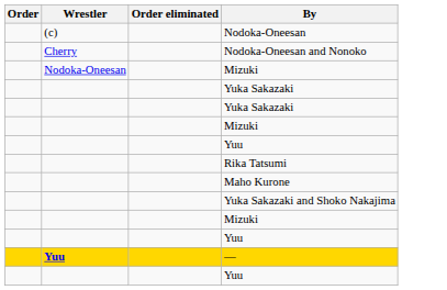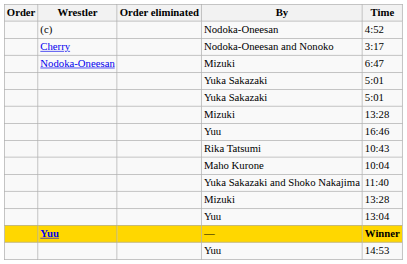+ column: Time | 4:52 | 3:17 | 6:47 | 5:01 | 5:01 | 13:28 | 16:46 | 10:43 | 10:04 | 11:40 | 13:28 | 13:04 | Winner | 14:53
